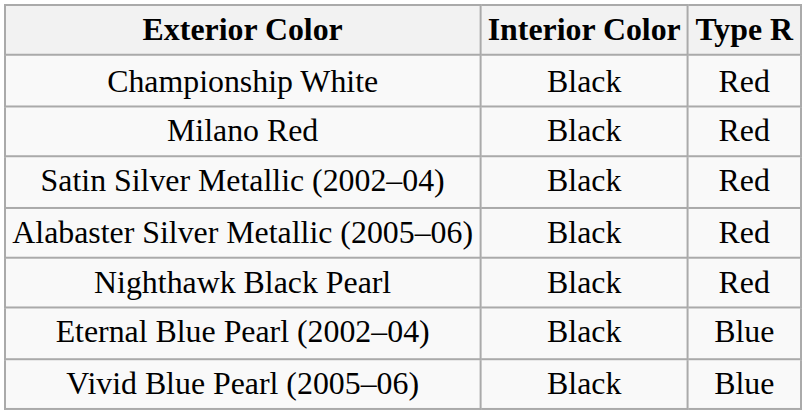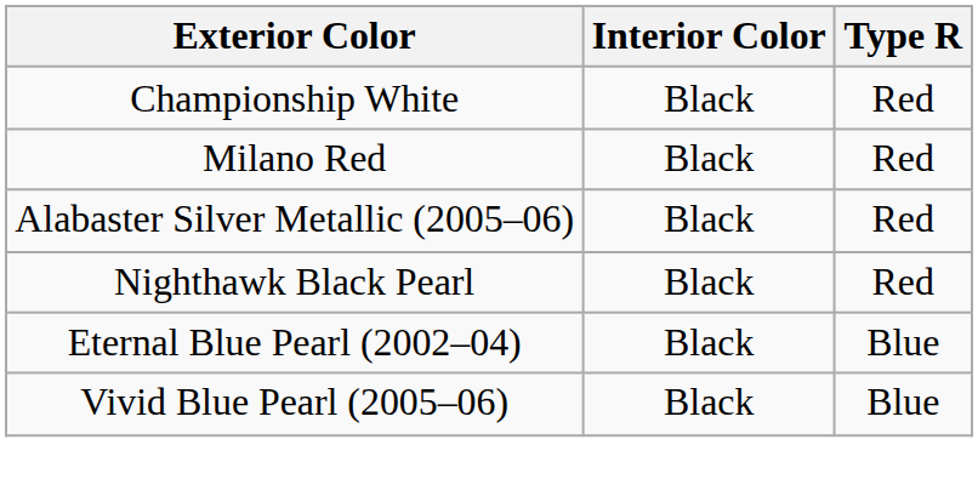- row: Satin Silver Metallic (2002–04) | Black | Red
